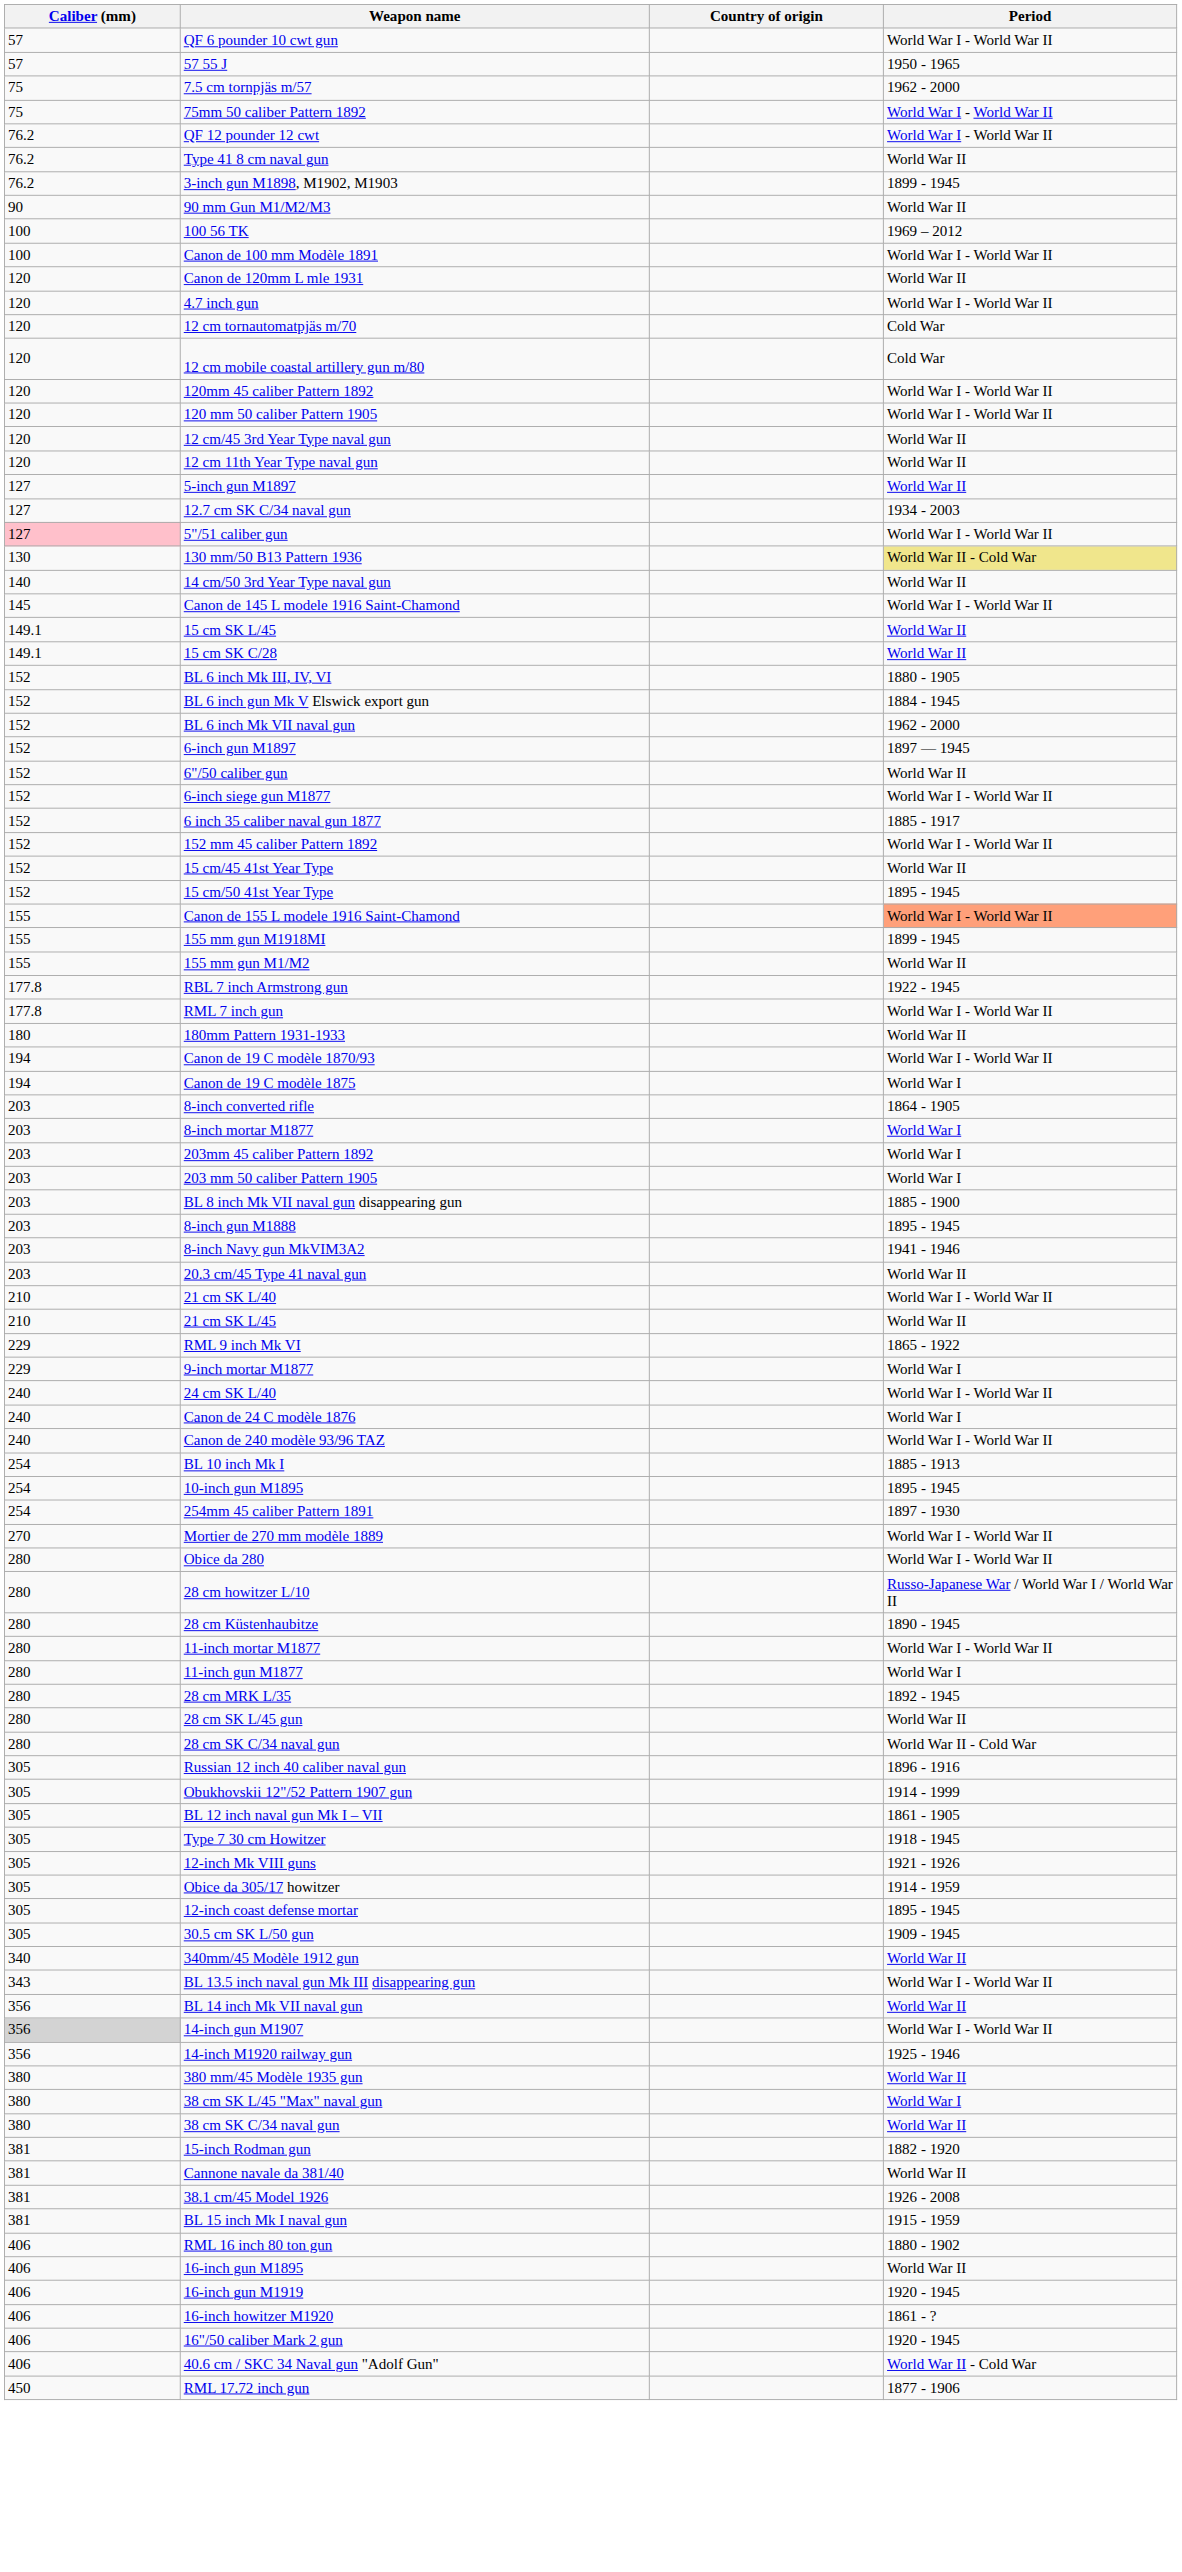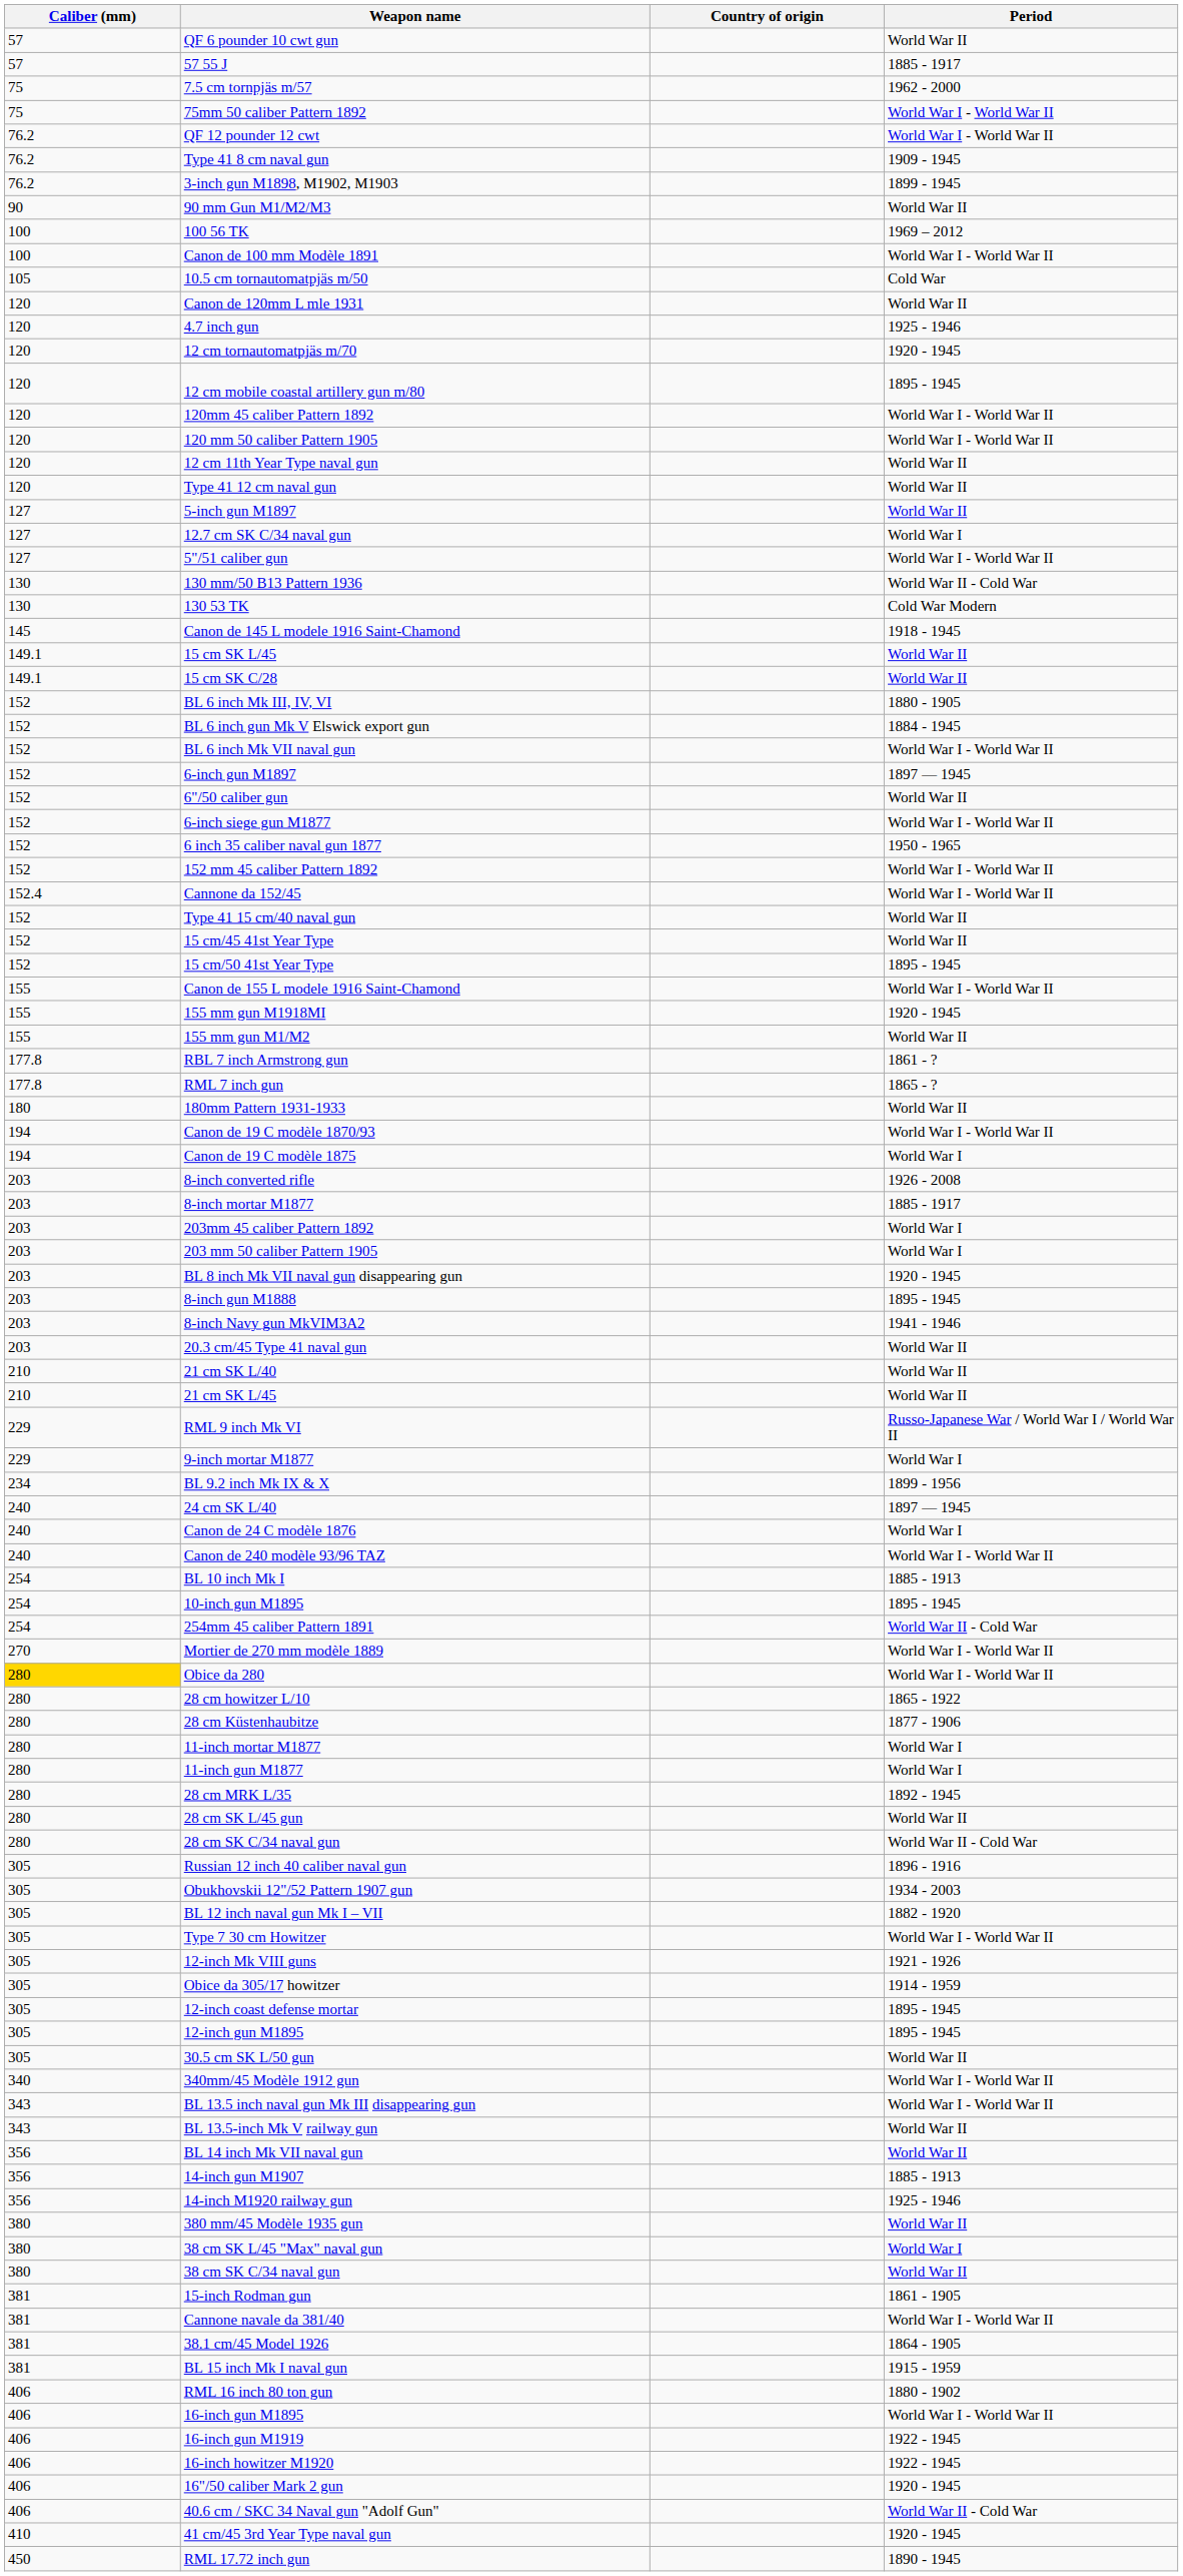QF 6 pounder 10 cwt gun | Period: World War I - World War II -> World War II
57 55 J | Period: 1950 - 1965 -> 1885 - 1917
Type 41 8 cm naval gun | Period: World War II -> 1909 - 1945
+ row: 105 | 10.5 cm tornautomatpjäs m/50 | Cold War
4.7 inch gun | Period: World War I - World War II -> 1925 - 1946
12 cm tornautomatpjäs m/70 | Period: Cold War -> 1920 - 1945
12 cm mobile coastal artillery gun m/80 | Period: Cold War -> 1895 - 1945
- row: 120 | 12 cm/45 3rd Year Type naval gun | World War II
+ row: 120 | Type 41 12 cm naval gun | World War II
12.7 cm SK C/34 naval gun | Period: 1934 - 2003 -> World War I
5"/51 caliber gun | Caliber (mm): pink background -> no background
130 mm/50 B13 Pattern 1936 | Period: khaki background -> no background
+ row: 130 | 130 53 TK | Cold War Modern
- row: 140 | 14 cm/50 3rd Year Type naval gun | World War II
Canon de 145 L modele 1916 Saint-Chamond | Period: World War I - World War II -> 1918 - 1945
BL 6 inch Mk VII naval gun | Period: 1962 - 2000 -> World War I - World War II
6 inch 35 caliber naval gun 1877 | Period: 1885 - 1917 -> 1950 - 1965
+ row: 152.4 | Cannone da 152/45 | World War I - World War II
+ row: 152 | Type 41 15 cm/40 naval gun | World War II
Canon de 155 L modele 1916 Saint-Chamond | Period: lightsalmon background -> no background
155 mm gun M1918MI | Period: 1899 - 1945 -> 1920 - 1945
RBL 7 inch Armstrong gun | Period: 1922 - 1945 -> 1861 - ?
RML 7 inch gun | Period: World War I - World War II -> 1865 - ?
8-inch converted rifle | Period: 1864 - 1905 -> 1926 - 2008
8-inch mortar M1877 | Period: World War I -> 1885 - 1917
BL 8 inch Mk VII naval gun disappearing gun | Period: 1885 - 1900 -> 1920 - 1945
21 cm SK L/40 | Period: World War I - World War II -> World War II
RML 9 inch Mk VI | Period: 1865 - 1922 -> Russo-Japanese War / World War I / World War II
+ row: 234 | BL 9.2 inch Mk IX & X | 1899 - 1956
24 cm SK L/40 | Period: World War I - World War II -> 1897 — 1945
254mm 45 caliber Pattern 1891 | Period: 1897 - 1930 -> World War II - Cold War
Obice da 280 | Caliber (mm): no background -> gold background
28 cm howitzer L/10 | Period: Russo-Japanese War / World War I / World War II -> 1865 - 1922
28 cm Küstenhaubitze | Period: 1890 - 1945 -> 1877 - 1906
11-inch mortar M1877 | Period: World War I - World War II -> World War I
Obukhovskii 12"/52 Pattern 1907 gun | Period: 1914 - 1999 -> 1934 - 2003
BL 12 inch naval gun Mk I – VII | Period: 1861 - 1905 -> 1882 - 1920
Type 7 30 cm Howitzer | Period: 1918 - 1945 -> World War I - World War II
+ row: 305 | 12-inch gun M1895 | 1895 - 1945
30.5 cm SK L/50 gun | Period: 1909 - 1945 -> World War II
340mm/45 Modèle 1912 gun | Period: World War II -> World War I - World War II
+ row: 343 | BL 13.5-inch Mk V railway gun | World War II
14-inch gun M1907 | Caliber (mm): lightgrey background -> no background
14-inch gun M1907 | Period: World War I - World War II -> 1885 - 1913
15-inch Rodman gun | Period: 1882 - 1920 -> 1861 - 1905
Cannone navale da 381/40 | Period: World War II -> World War I - World War II
38.1 cm/45 Model 1926 | Period: 1926 - 2008 -> 1864 - 1905
16-inch gun M1895 | Period: World War II -> World War I - World War II
16-inch gun M1919 | Period: 1920 - 1945 -> 1922 - 1945
16-inch howitzer M1920 | Period: 1861 - ? -> 1922 - 1945
+ row: 410 | 41 cm/45 3rd Year Type naval gun | 1920 - 1945
RML 17.72 inch gun | Period: 1877 - 1906 -> 1890 - 1945
